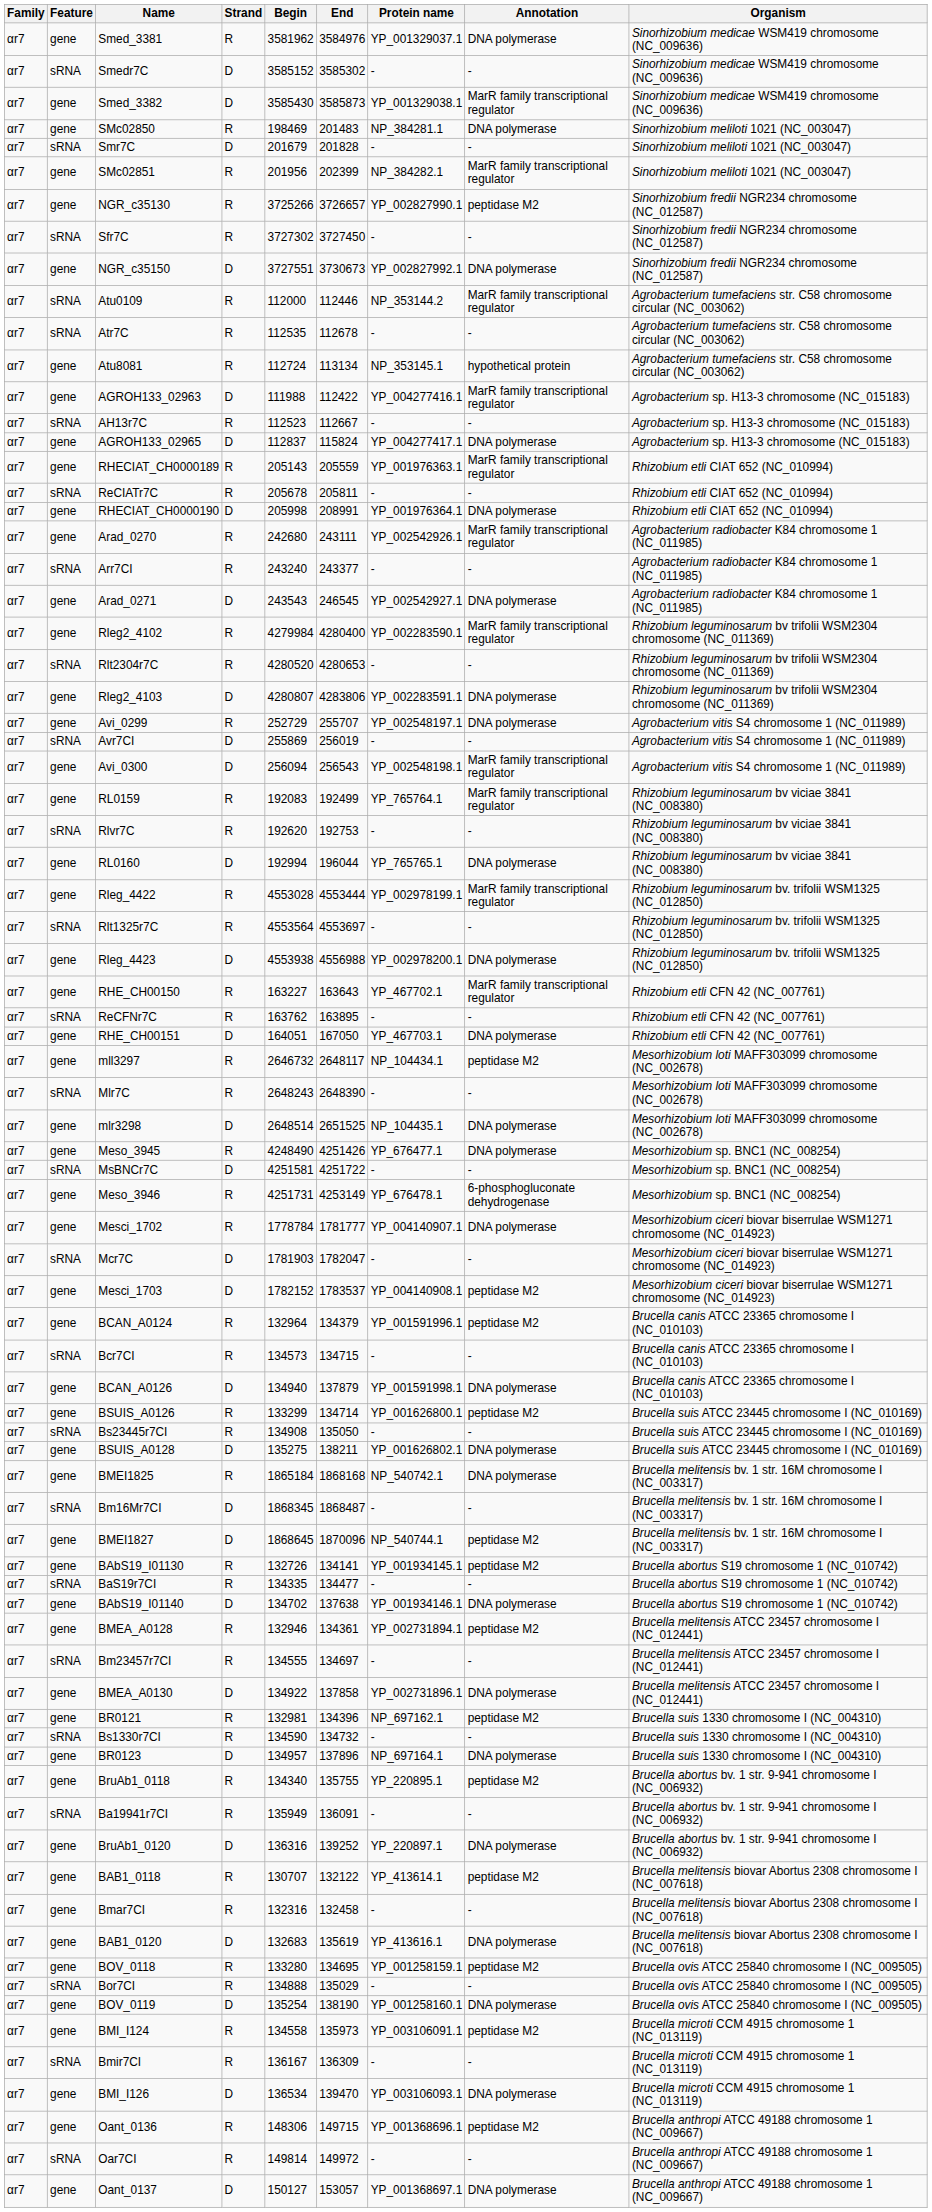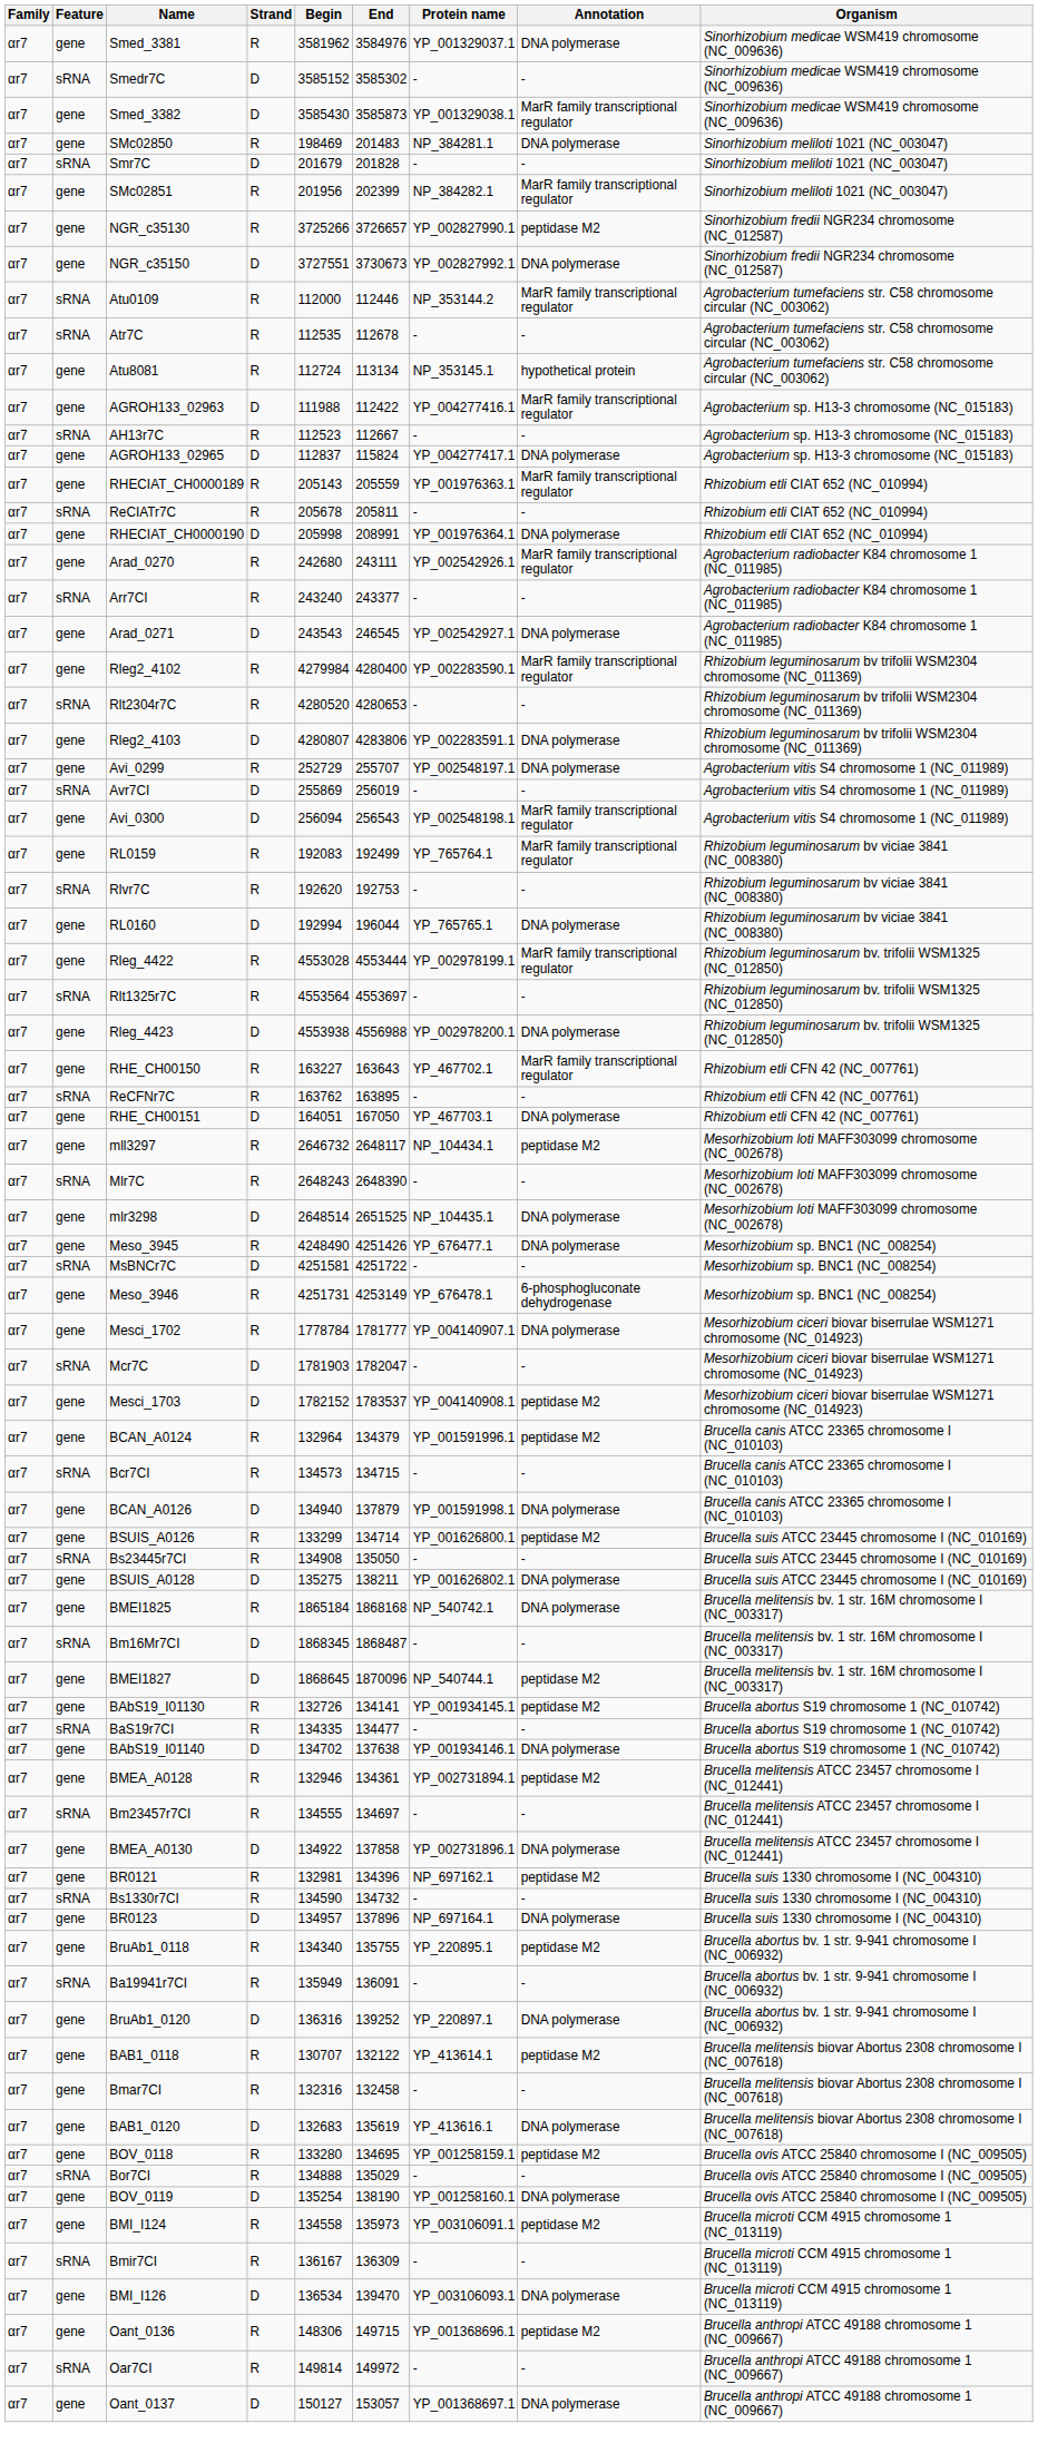- row: αr7 | sRNA | Sfr7C | R | 3727302 | 3727450 | - | - | Sinorhizobium fredii NGR234 chromosome (NC_012587)
